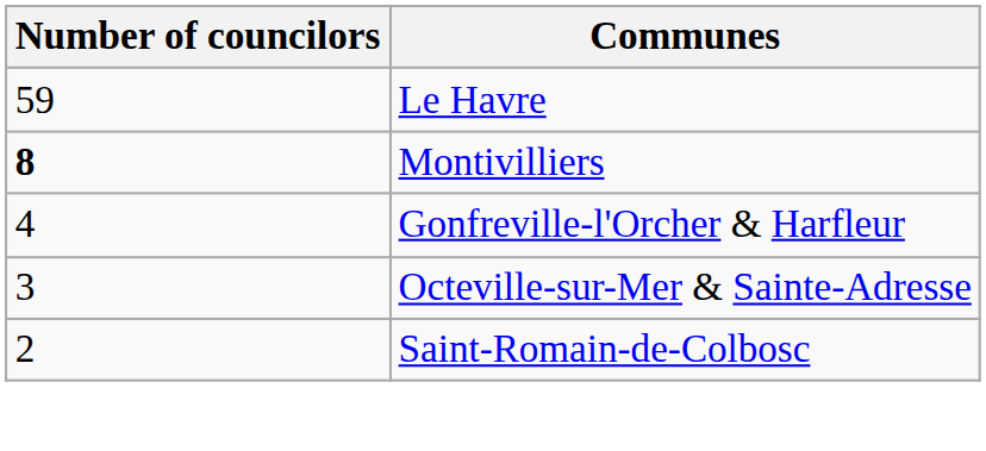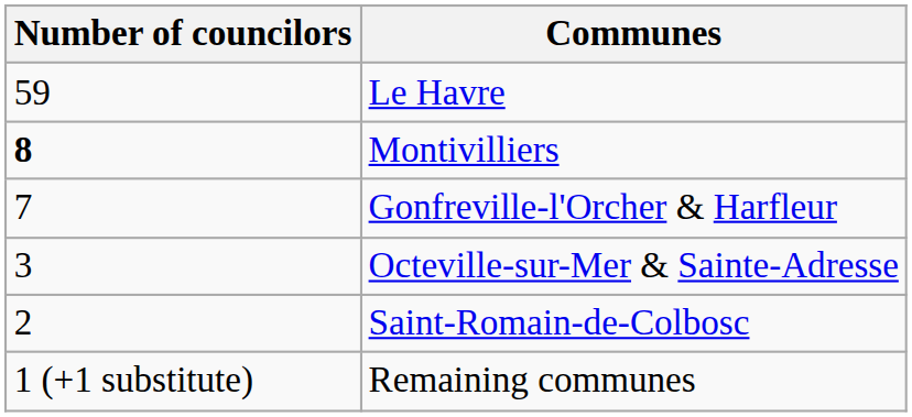Gonfreville-l'Orcher & Harfleur | Number of councilors: 4 -> 7
+ row: 1 (+1 substitute) | Remaining communes
